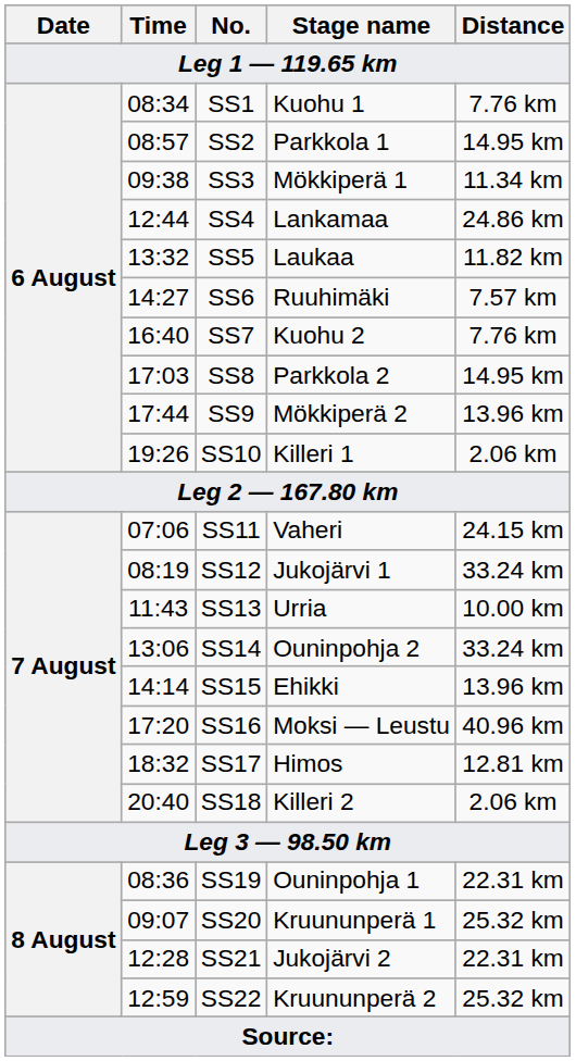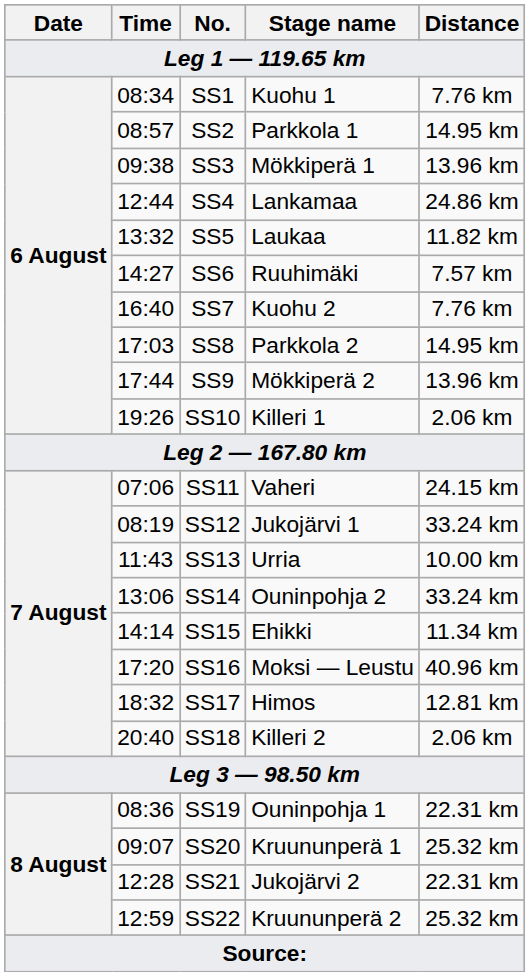SS3 | Distance: 11.34 km -> 13.96 km
SS15 | Distance: 13.96 km -> 11.34 km
